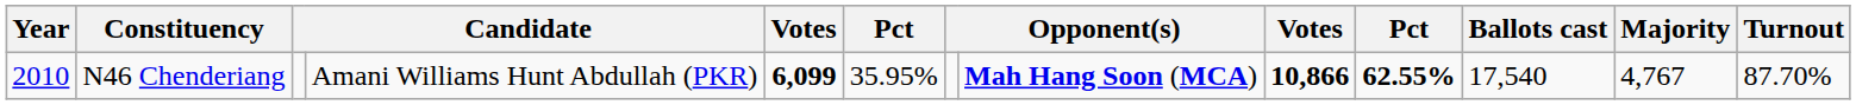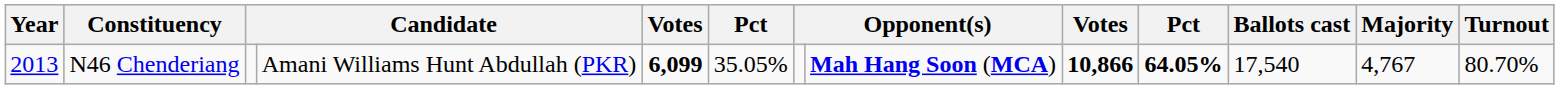N46 Chenderiang | Year: 2010 -> 2013
N46 Chenderiang | column 6: 35.95% -> 35.05%
N46 Chenderiang | column 10: 62.55% -> 64.05%
N46 Chenderiang | Turnout: 87.70% -> 80.70%
